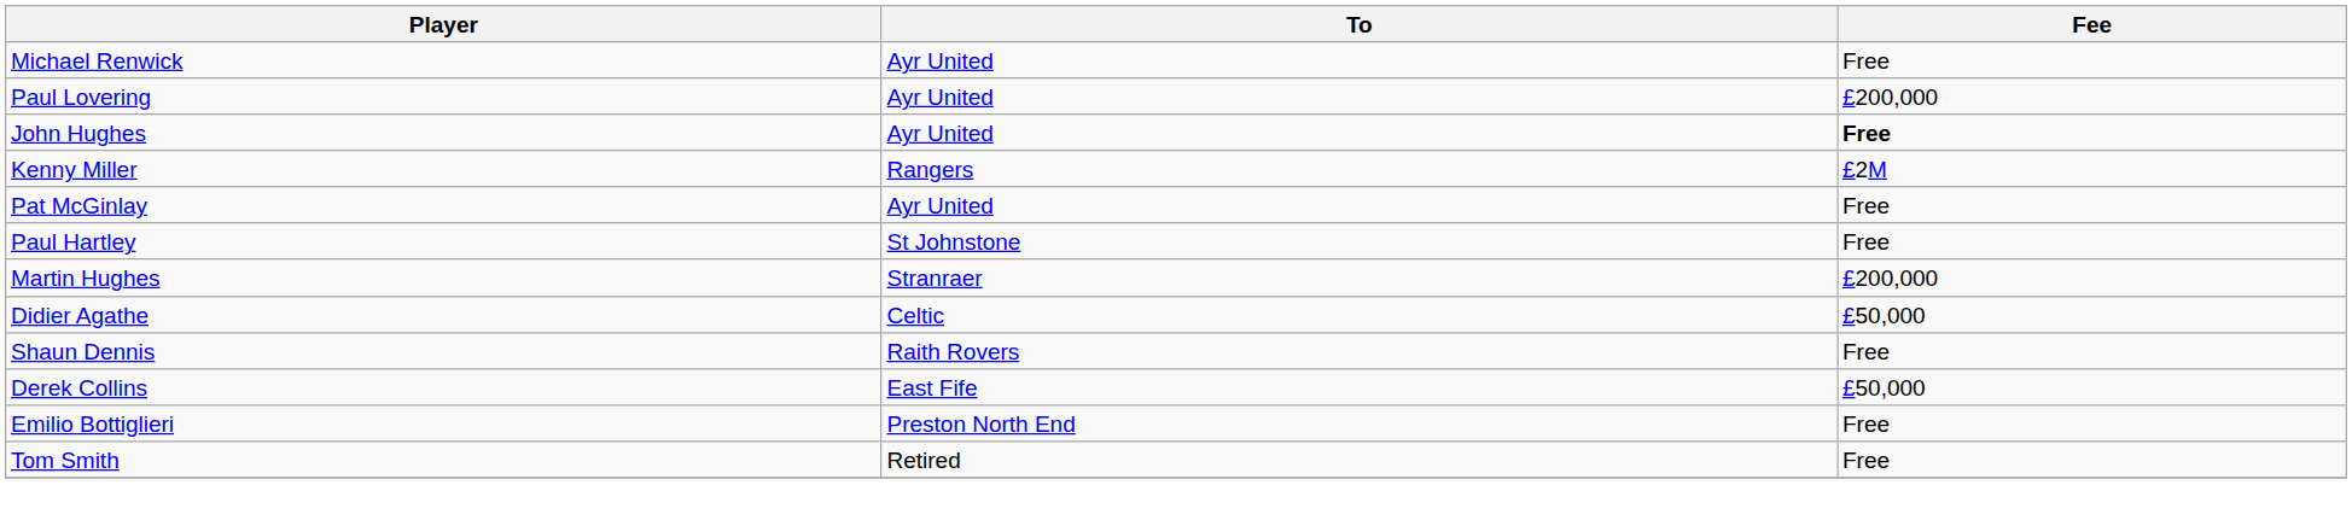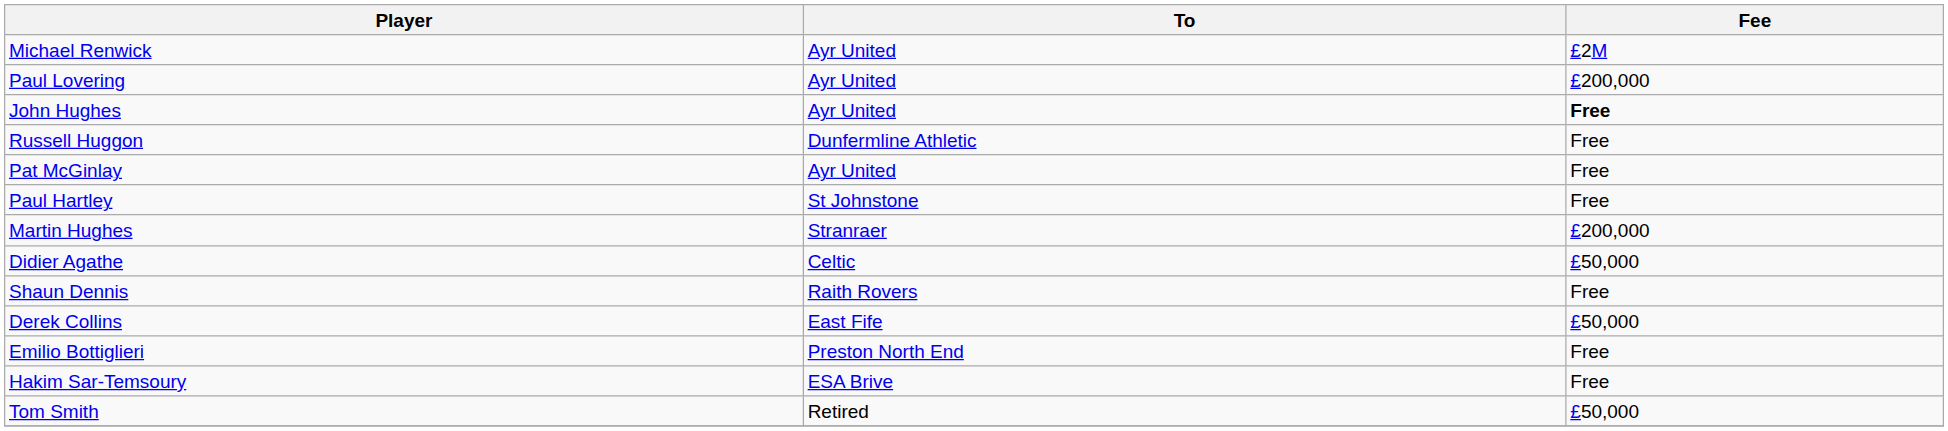Michael Renwick | Fee: Free -> £2M
- row: Kenny Miller | Rangers | £2M
+ row: Russell Huggon | Dunfermline Athletic | Free
+ row: Hakim Sar-Temsoury | ESA Brive | Free
Tom Smith | Fee: Free -> £50,000
